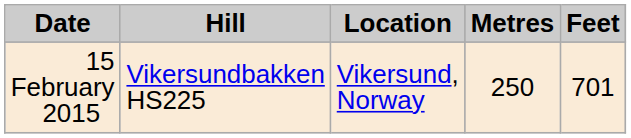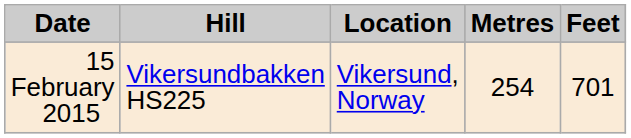15 February 2015 | Metres: 250 -> 254
